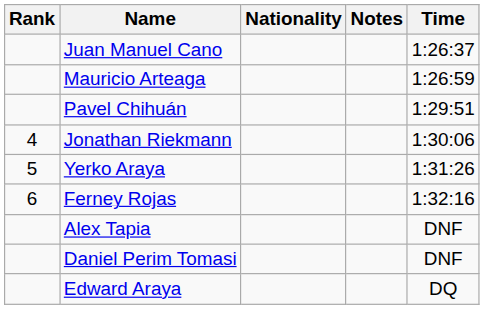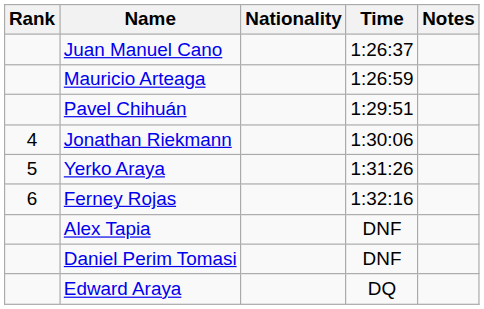columns swapped: Time <-> Notes
